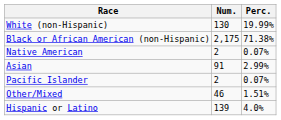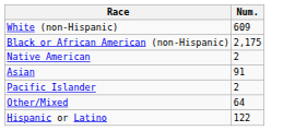- column: Perc. | 19.99% | 71.38% | 0.07% | 2.99% | 0.07% | 1.51% | 4.0%
White (non-Hispanic) | Num.: 130 -> 609
Other/Mixed | Num.: 46 -> 64
Hispanic or Latino | Num.: 139 -> 122
